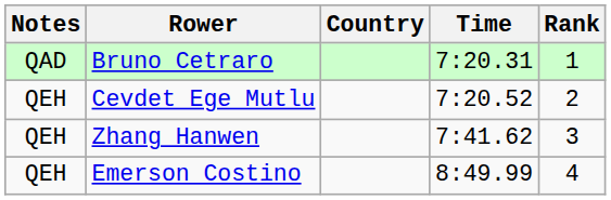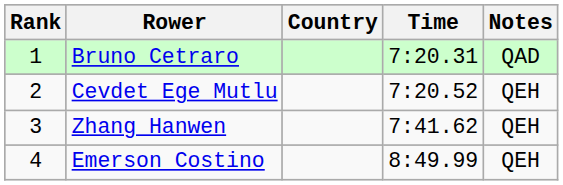columns swapped: Rank <-> Notes
